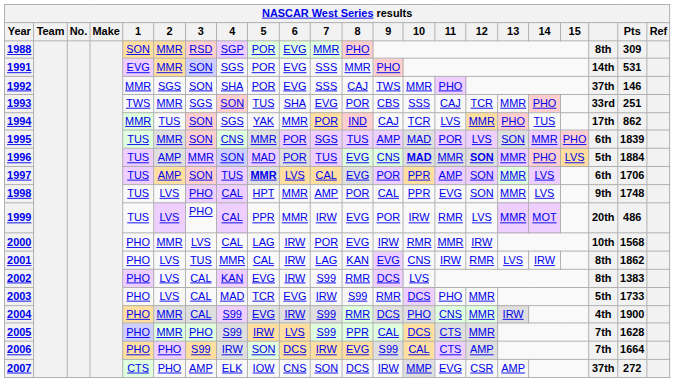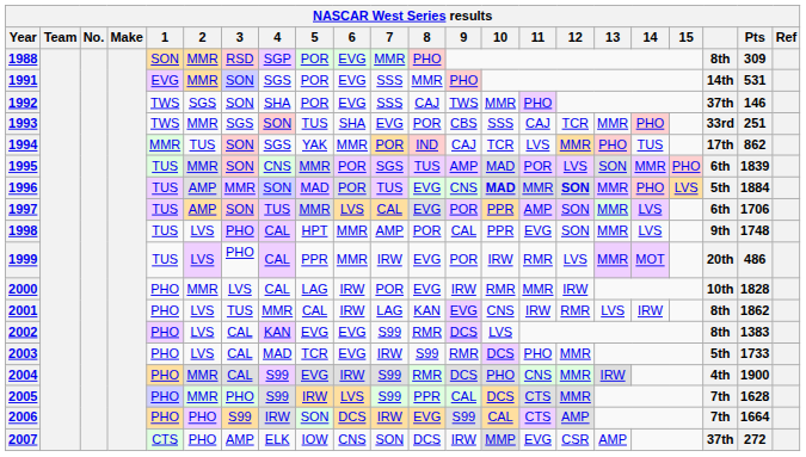1992 | 1: MMR -> TWS
1997 | 5: bold -> normal
2000 | Pts: 1568 -> 1828
2002 | 6: IRW -> EVG
